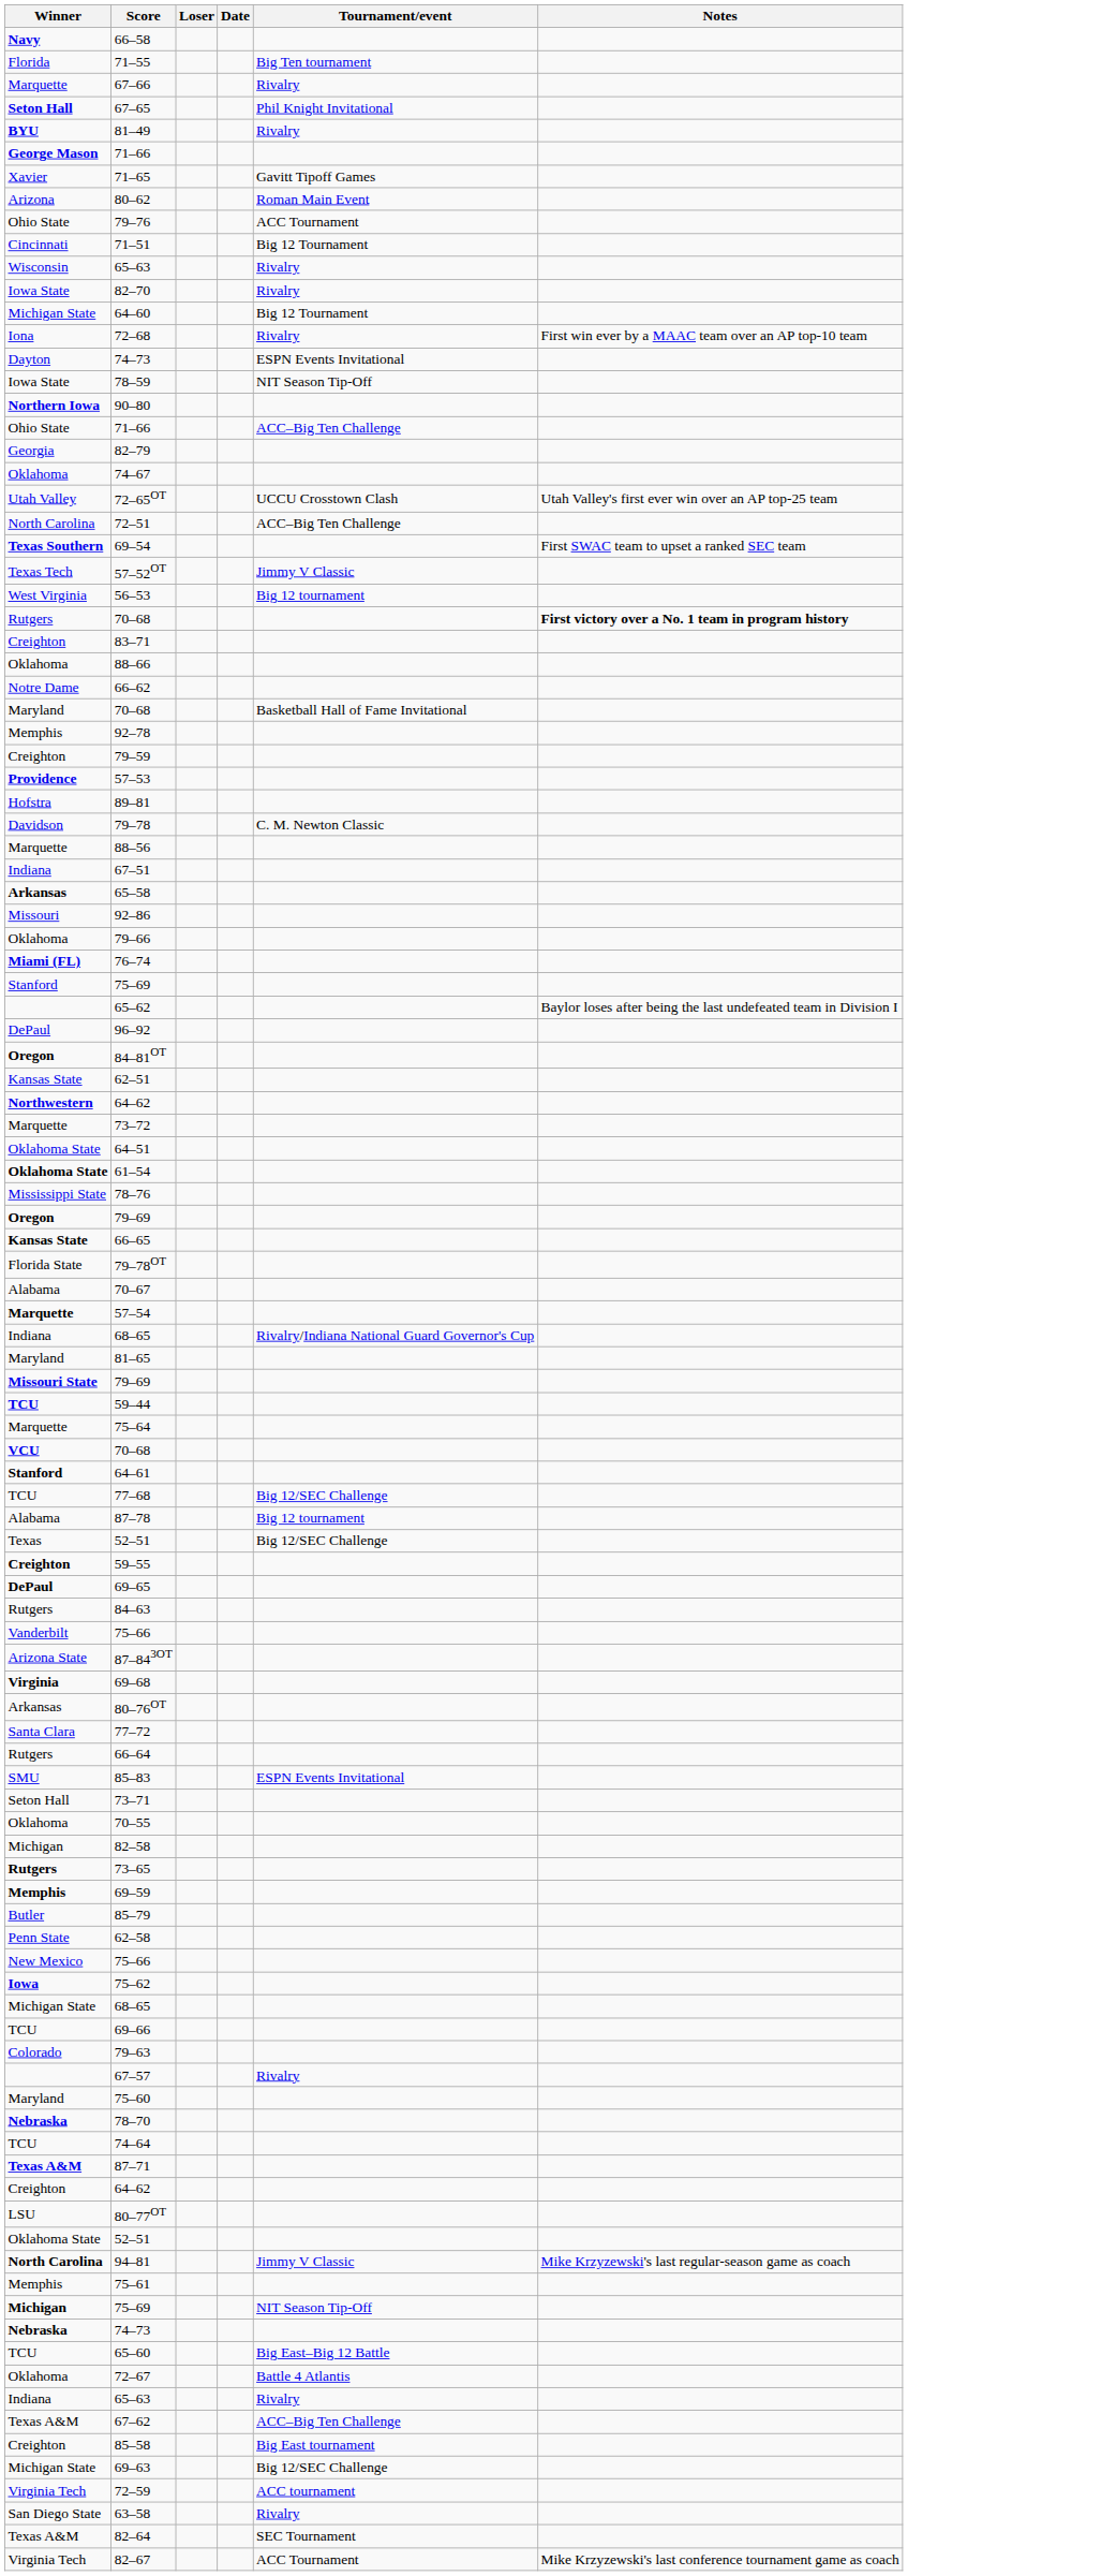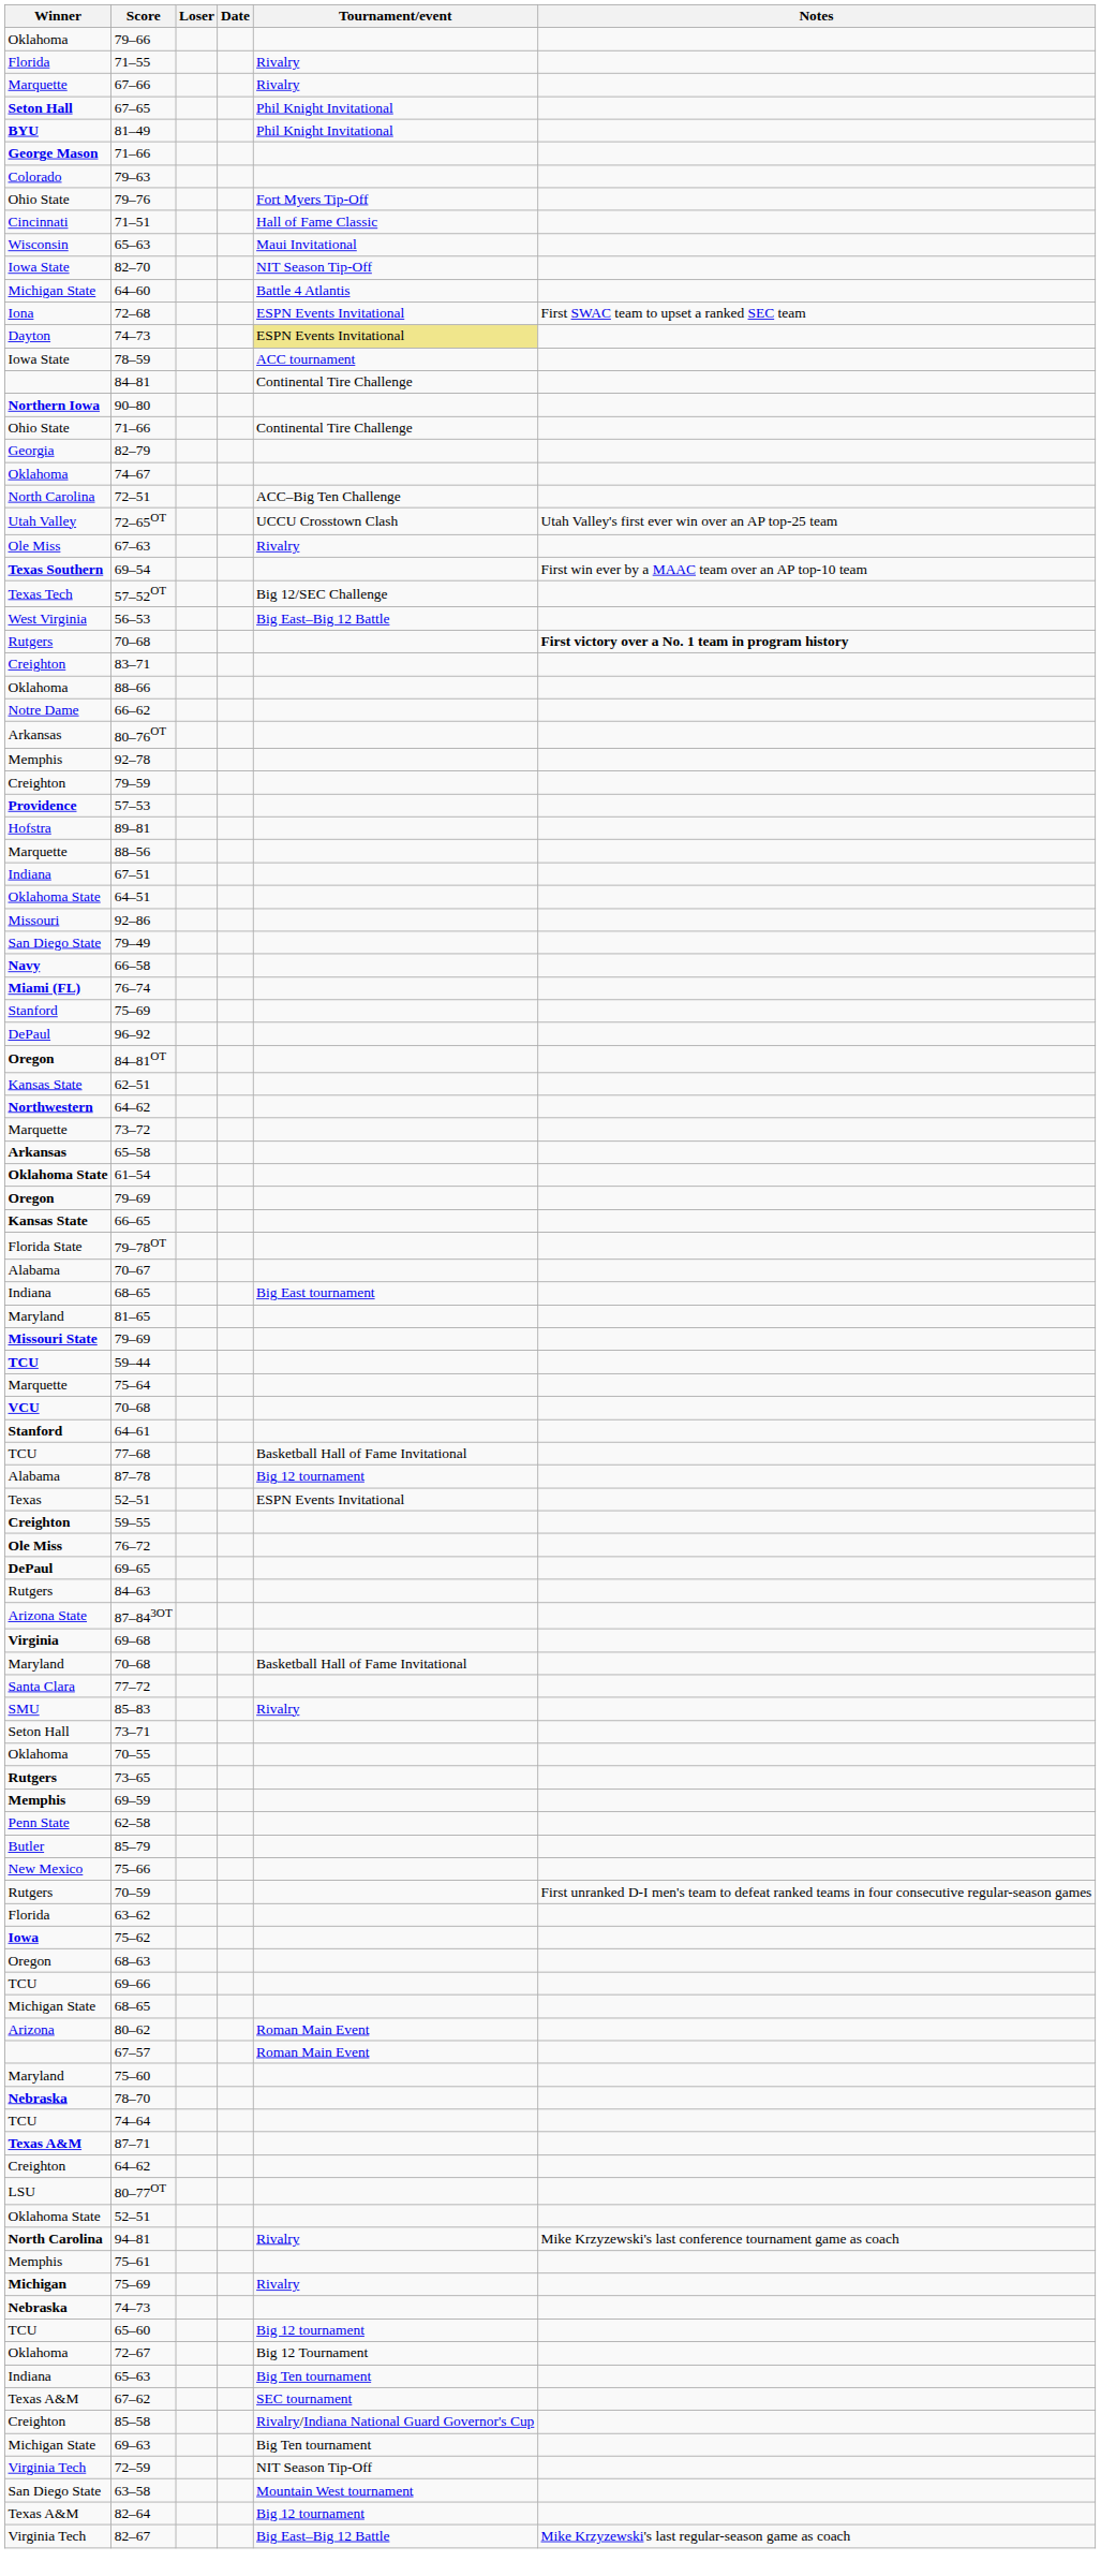rows swapped: 66–58 <-> 79–66
71–55 | Tournament/event: Big Ten tournament -> Rivalry
81–49 | Tournament/event: Rivalry -> Phil Knight Invitational
- row: Xavier | 71–65 | Gavitt Tipoff Games
rows swapped: 80–62 <-> 79–63
79–76 | Tournament/event: ACC Tournament -> Fort Myers Tip-Off
71–51 | Tournament/event: Big 12 Tournament -> Hall of Fame Classic
Wisconsin / 65–63 | Tournament/event: Rivalry -> Maui Invitational
82–70 | Tournament/event: Rivalry -> NIT Season Tip-Off
64–60 | Tournament/event: Big 12 Tournament -> Battle 4 Atlantis
72–68 | Tournament/event: Rivalry -> ESPN Events Invitational
72–68 | Notes: First win ever by a MAAC team over an AP top-10 team -> First SWAC team to upset a ranked SEC team
Dayton / 74–73 | Tournament/event: no background -> khaki background
78–59 | Tournament/event: NIT Season Tip-Off -> ACC tournament
+ row: 84–81 | Continental Tire Challenge
Ohio State / 71–66 | Tournament/event: ACC–Big Ten Challenge -> Continental Tire Challenge
rows swapped: 72–51 <-> 72–65OT
+ row: Ole Miss | 67–63 | Rivalry
69–54 | Notes: First SWAC team to upset a ranked SEC team -> First win ever by a MAAC team over an AP top-10 team
57–52OT | Tournament/event: Jimmy V Classic -> Big 12/SEC Challenge
56–53 | Tournament/event: Big 12 tournament -> Big East–Big 12 Battle
rows swapped: Maryland / 70–68 <-> 80–76OT
- row: Davidson | 79–78 | C. M. Newton Classic
rows swapped: 64–51 <-> 65–58
+ row: San Diego State | 79–49
- row: 65–62 | Baylor loses after being the last undefeated team in Division I
- row: Mississippi State | 78–76
- row: Marquette | 57–54
Indiana / 68–65 | Tournament/event: Rivalry/Indiana National Guard Governor's Cup -> Big East tournament
77–68 | Tournament/event: Big 12/SEC Challenge -> Basketball Hall of Fame Invitational
Texas / 52–51 | Tournament/event: Big 12/SEC Challenge -> ESPN Events Invitational
+ row: Ole Miss | 76–72
- row: Vanderbilt | 75–66
- row: Rutgers | 66–64
85–83 | Tournament/event: ESPN Events Invitational -> Rivalry
- row: Michigan | 82–58
rows swapped: 85–79 <-> 62–58
+ row: Rutgers | 70–59 | First unranked D-I men's team to defeat ranked teams in four consecutive regular-season games
+ row: Florida | 63–62
+ row: Oregon | 68–63
rows swapped: Michigan State / 68–65 <-> 69–66
67–57 | Tournament/event: Rivalry -> Roman Main Event
94–81 | Tournament/event: Jimmy V Classic -> Rivalry
94–81 | Notes: Mike Krzyzewski's last regular-season game as coach -> Mike Krzyzewski's last conference tournament game as coach
Michigan / 75–69 | Tournament/event: NIT Season Tip-Off -> Rivalry
65–60 | Tournament/event: Big East–Big 12 Battle -> Big 12 tournament
72–67 | Tournament/event: Battle 4 Atlantis -> Big 12 Tournament
Indiana / 65–63 | Tournament/event: Rivalry -> Big Ten tournament
67–62 | Tournament/event: ACC–Big Ten Challenge -> SEC tournament
85–58 | Tournament/event: Big East tournament -> Rivalry/Indiana National Guard Governor's Cup
69–63 | Tournament/event: Big 12/SEC Challenge -> Big Ten tournament
72–59 | Tournament/event: ACC tournament -> NIT Season Tip-Off
63–58 | Tournament/event: Rivalry -> Mountain West tournament
82–64 | Tournament/event: SEC Tournament -> Big 12 tournament
82–67 | Tournament/event: ACC Tournament -> Big East–Big 12 Battle
82–67 | Notes: Mike Krzyzewski's last conference tournament game as coach -> Mike Krzyzewski's last regular-season game as coach
